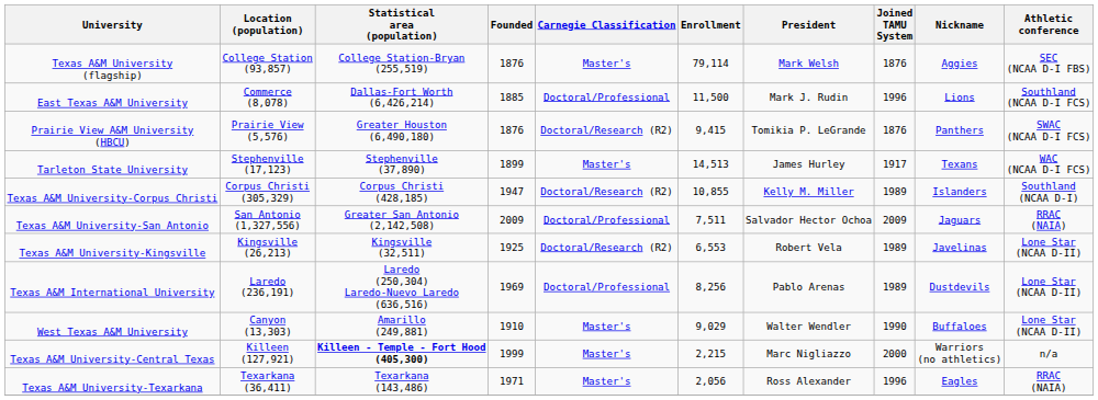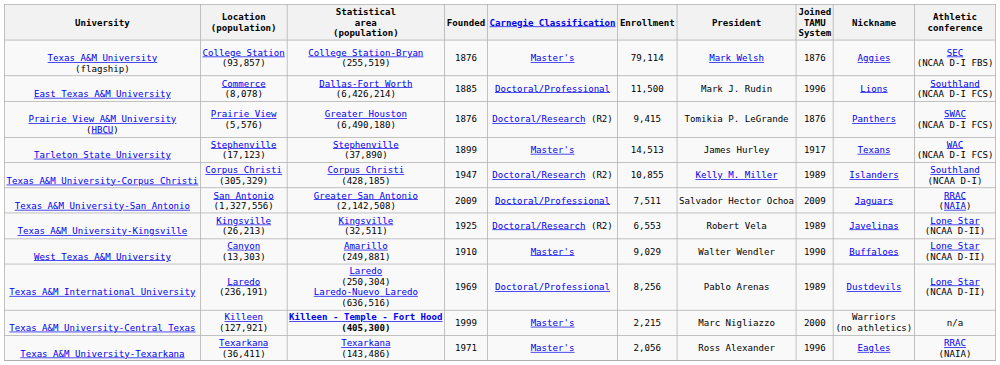rows swapped: Texas A&M International University <-> West Texas A&M University
